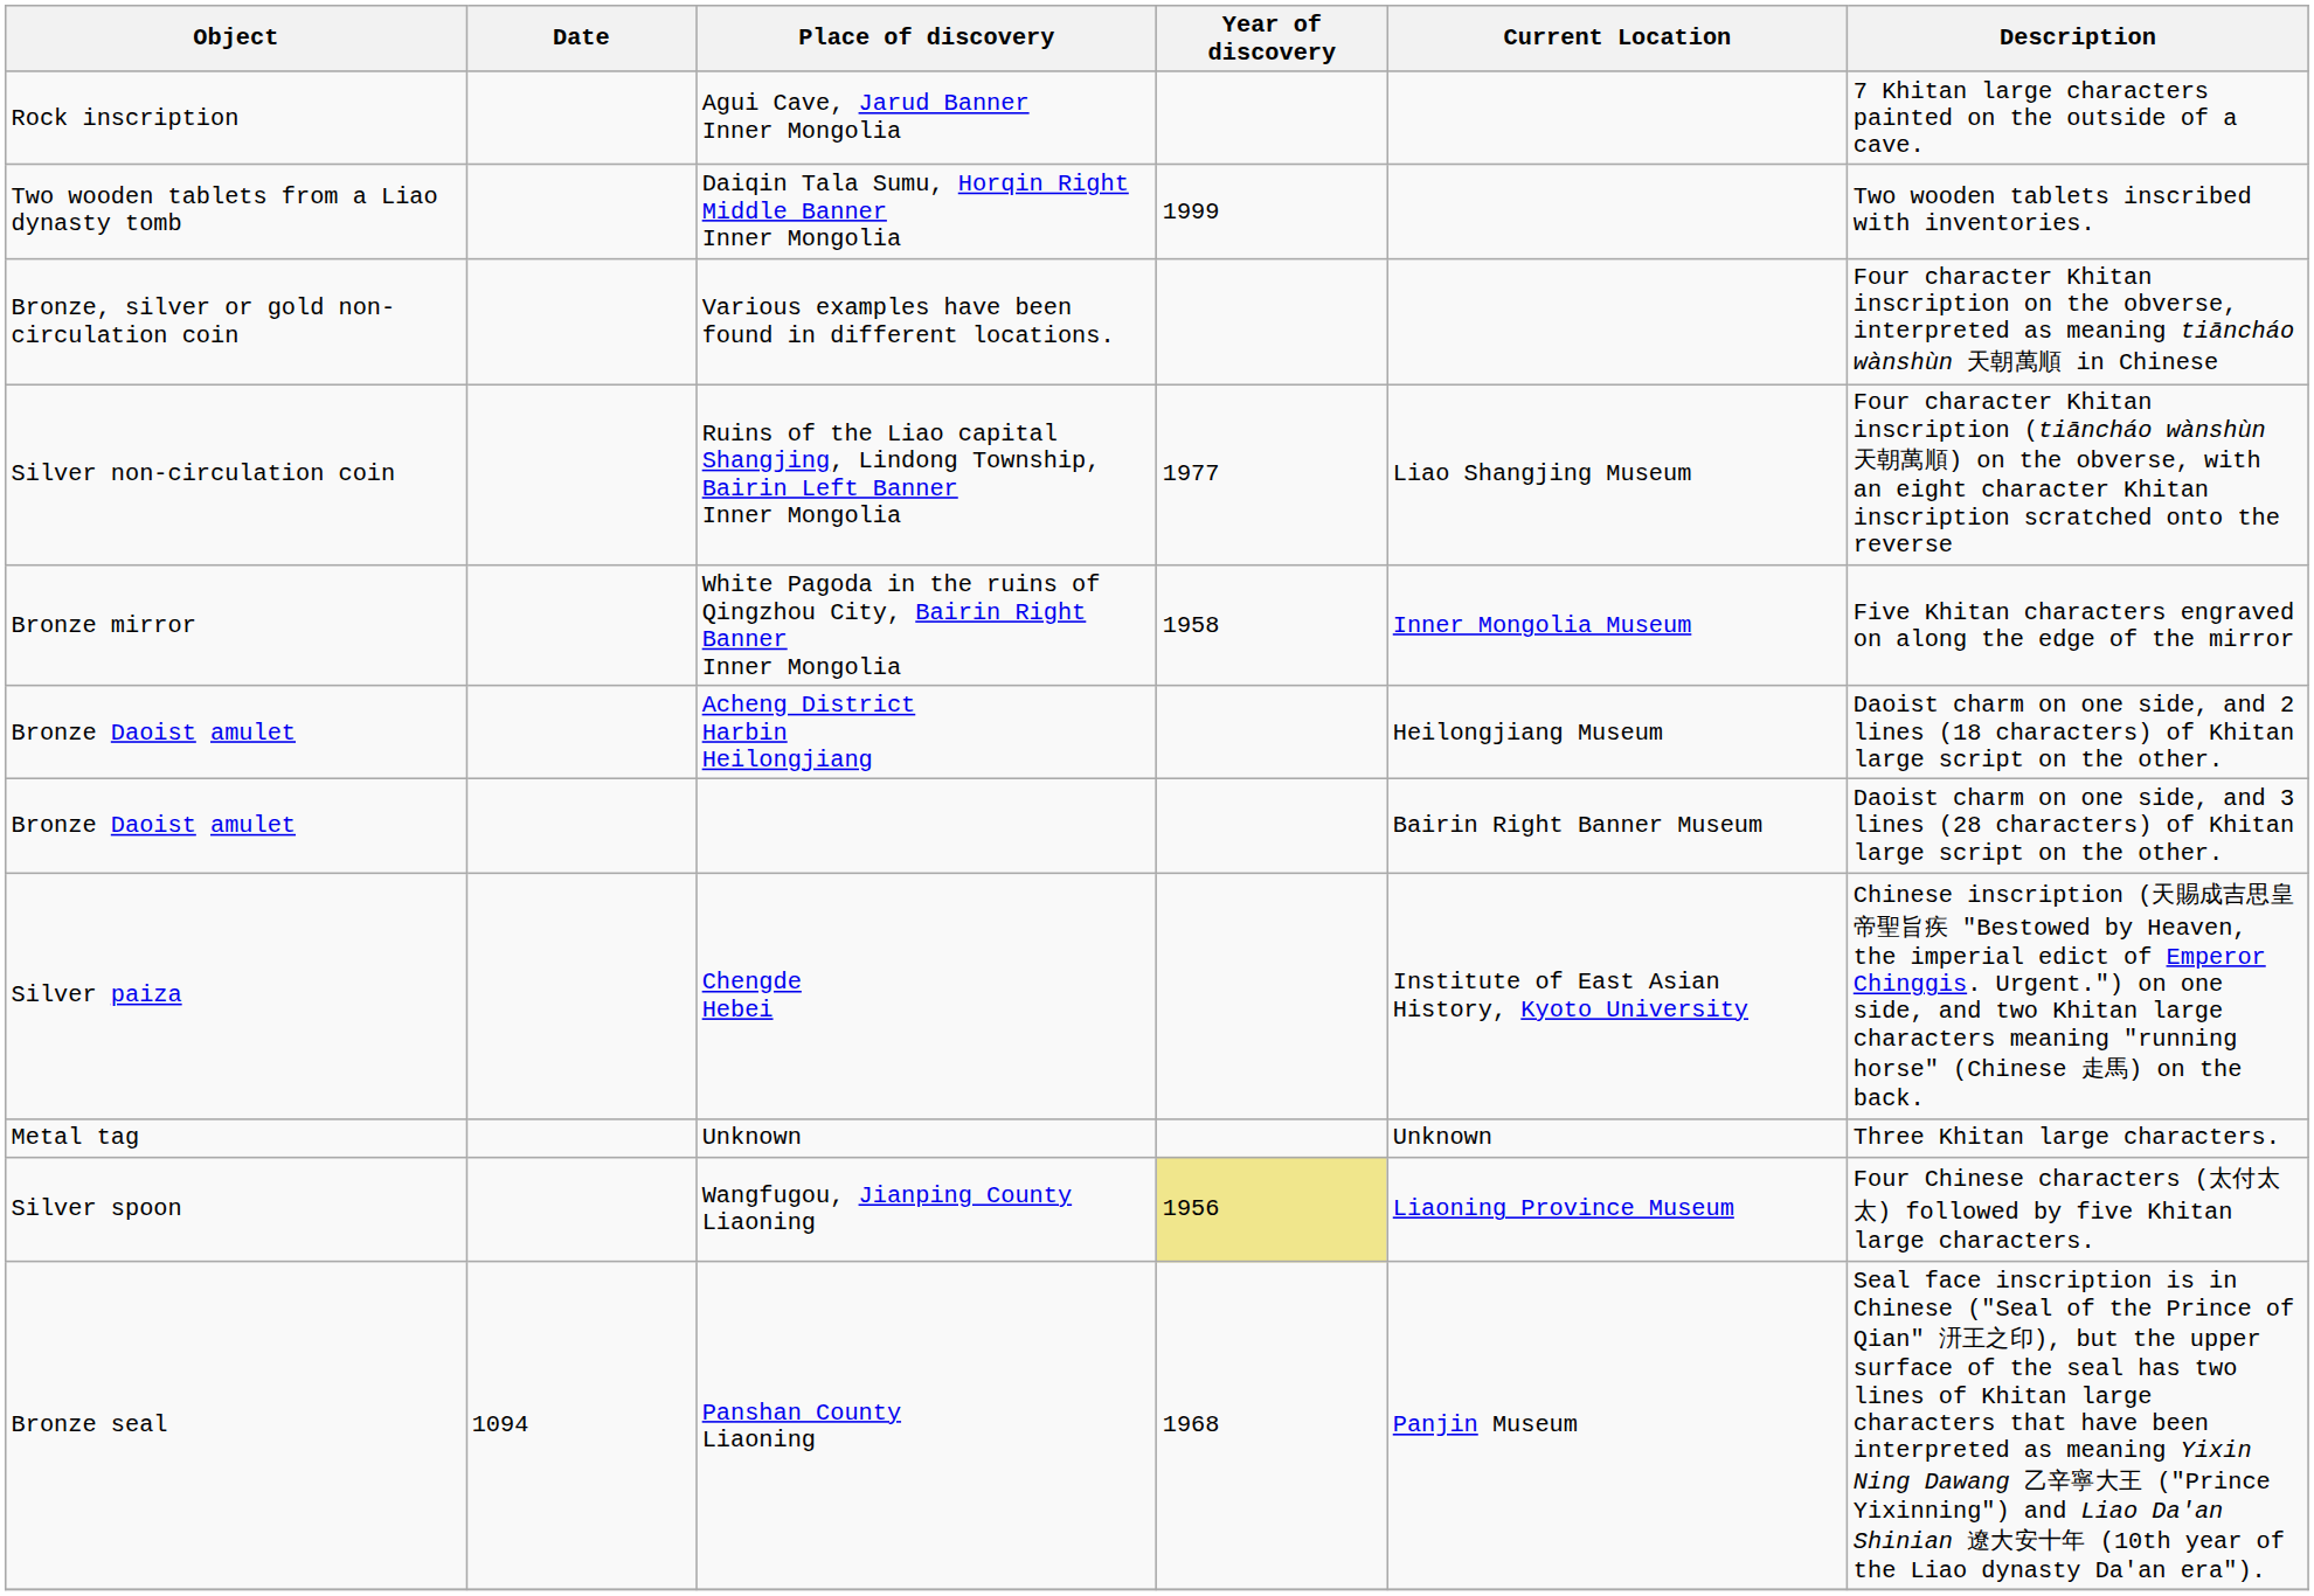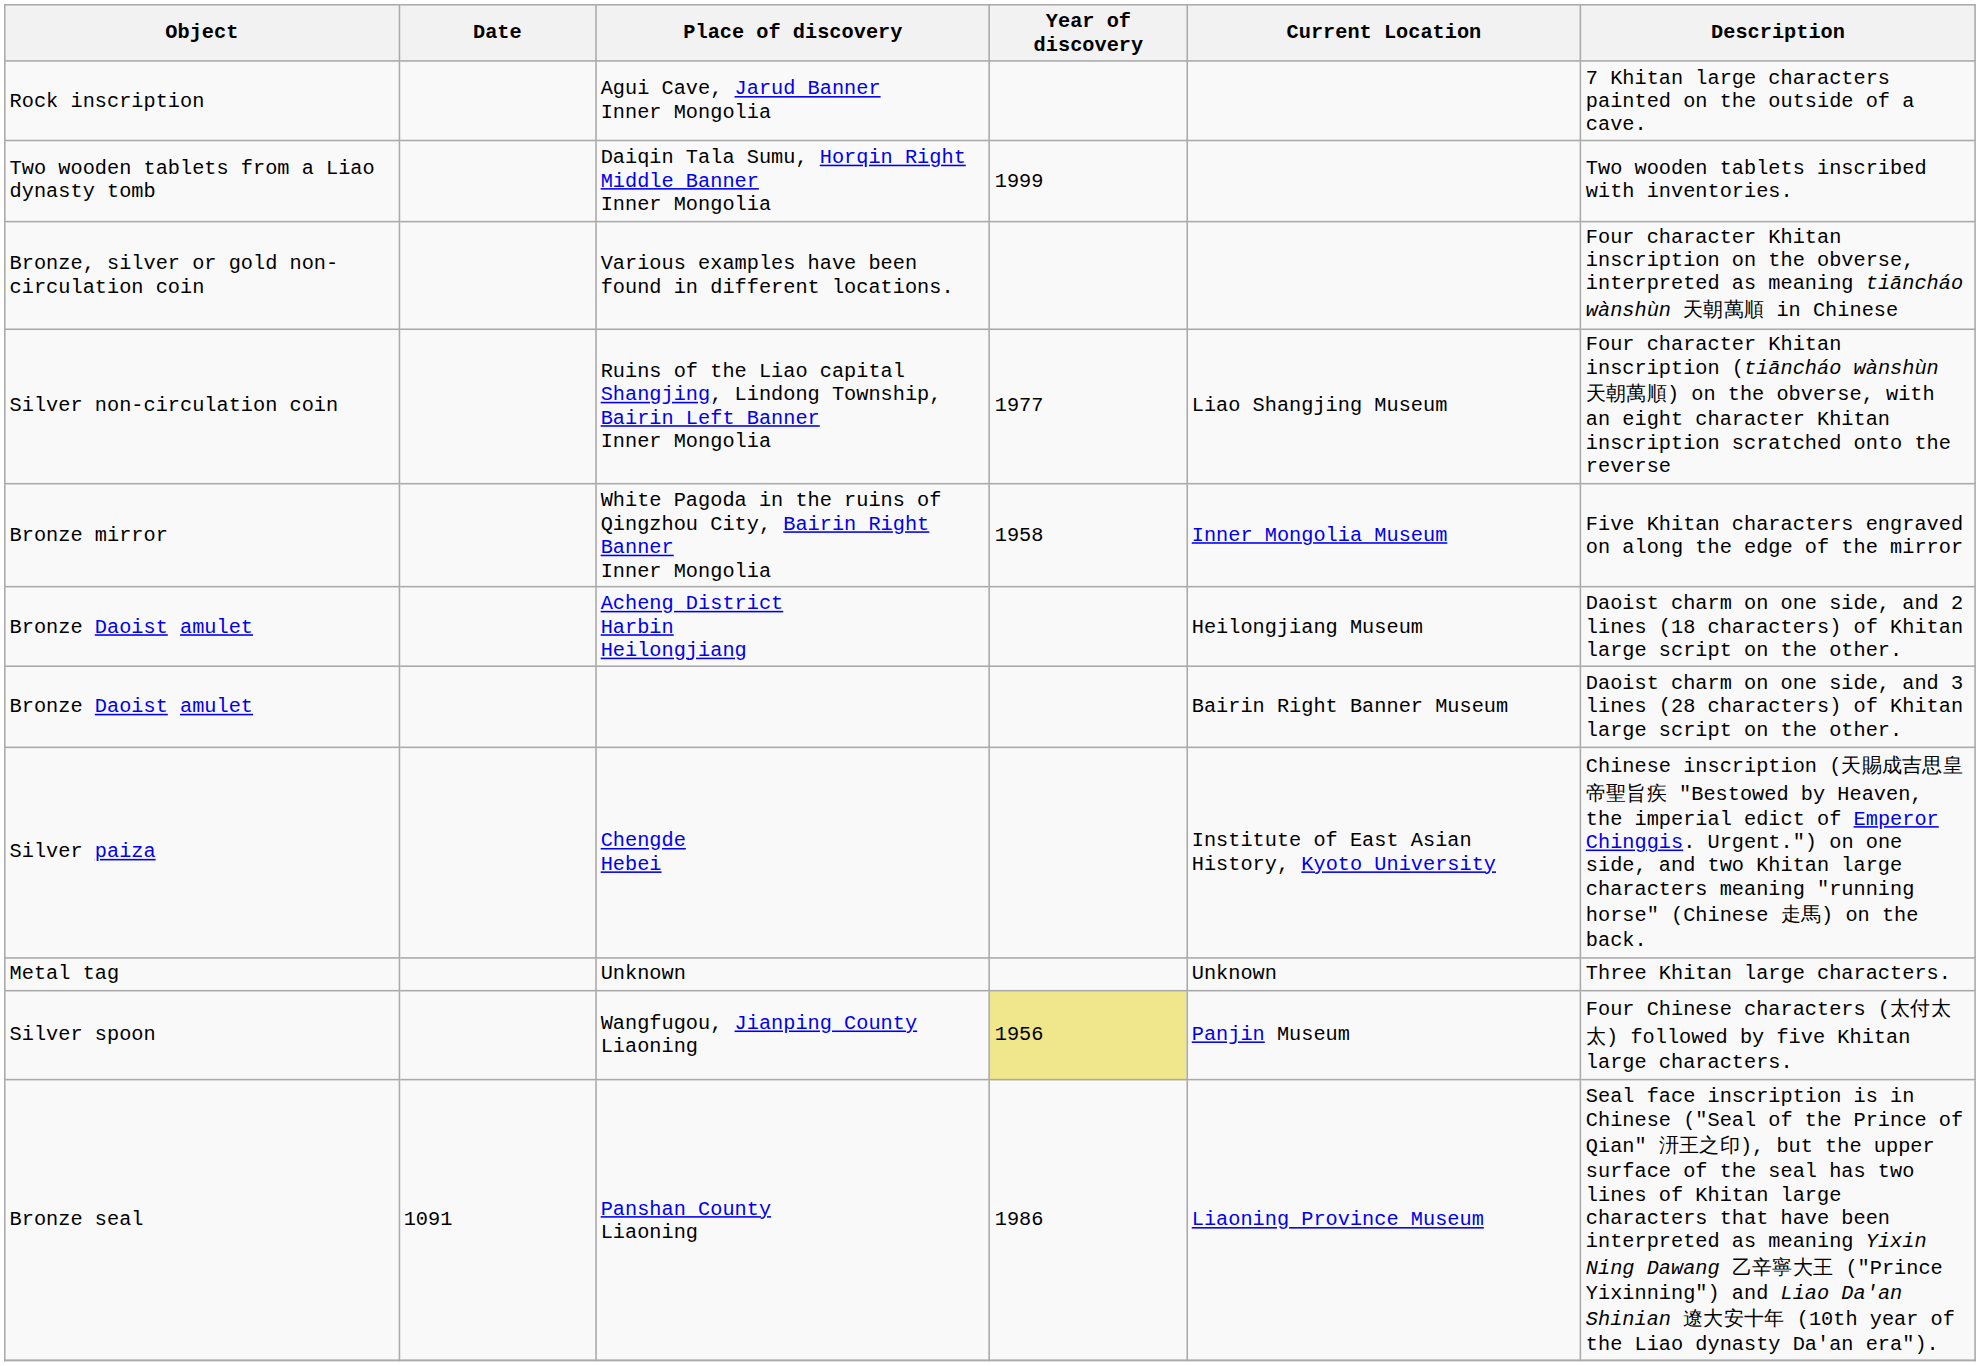Wangfugou, Jianping County Liaoning | Current Location: Liaoning Province Museum -> Panjin Museum
Panshan County Liaoning | Date: 1094 -> 1091
Panshan County Liaoning | Year of discovery: 1968 -> 1986
Panshan County Liaoning | Current Location: Panjin Museum -> Liaoning Province Museum
